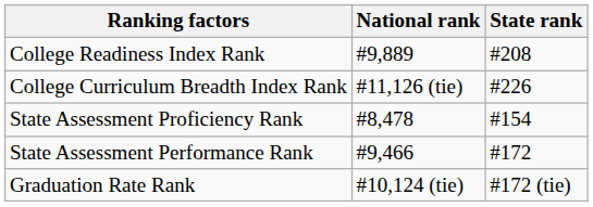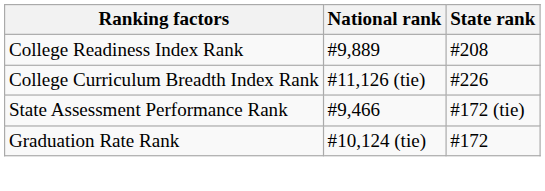- row: State Assessment Proficiency Rank | #8,478 | #154
State Assessment Performance Rank | State rank: #172 -> #172 (tie)
Graduation Rate Rank | State rank: #172 (tie) -> #172
